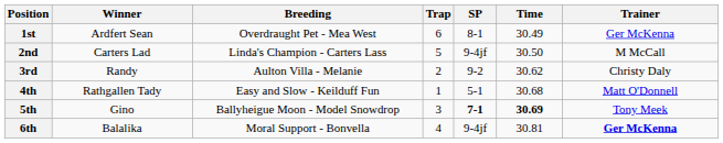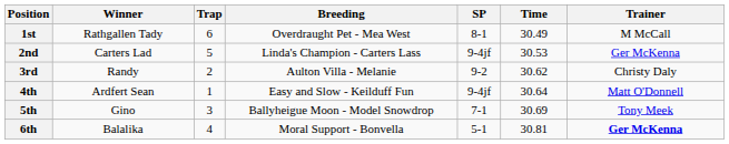columns swapped: Breeding <-> Trap
1st | Winner: Ardfert Sean -> Rathgallen Tady
1st | Trainer: Ger McKenna -> M McCall
2nd | Time: 30.50 -> 30.53
2nd | Trainer: M McCall -> Ger McKenna
4th | Winner: Rathgallen Tady -> Ardfert Sean
4th | SP: 5-1 -> 9-4jf
4th | Time: 30.68 -> 30.64
5th | SP: bold -> normal
5th | Time: bold -> normal
6th | SP: 9-4jf -> 5-1
